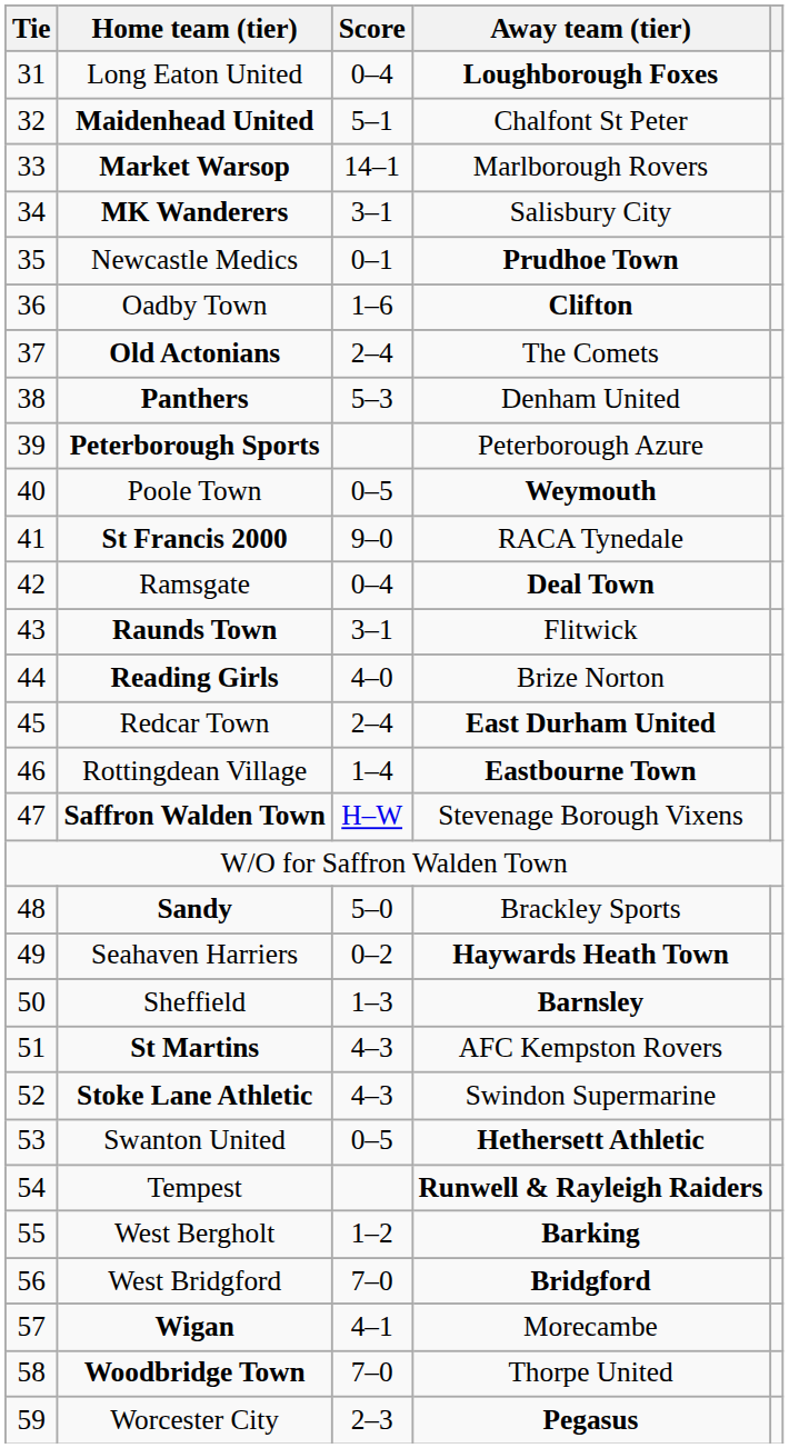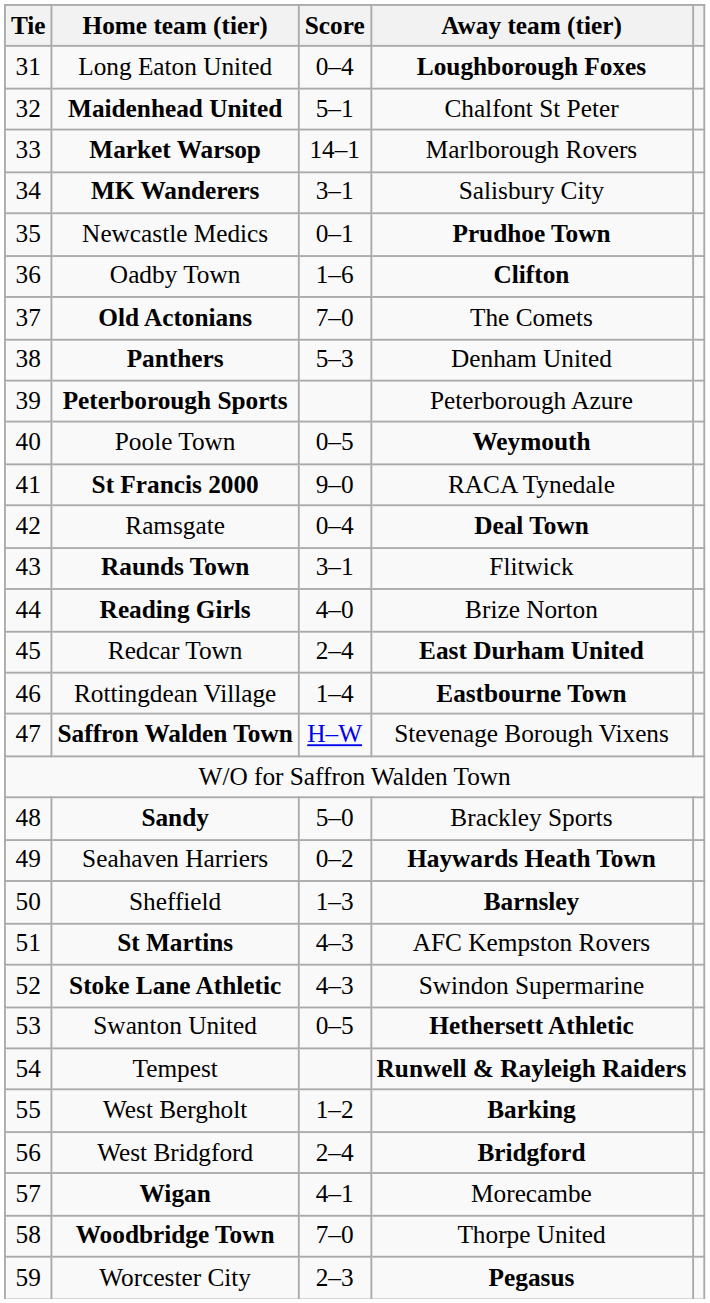Old Actonians | Score: 2–4 -> 7–0
West Bridgford | Score: 7–0 -> 2–4
